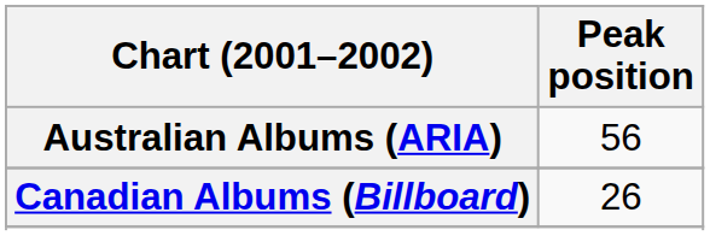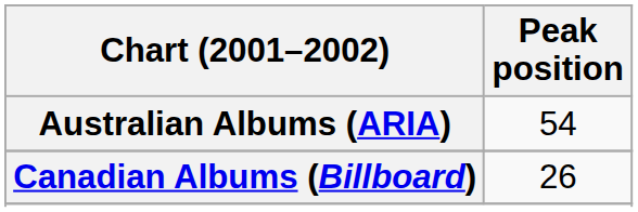Australian Albums (ARIA) | Peak position: 56 -> 54
